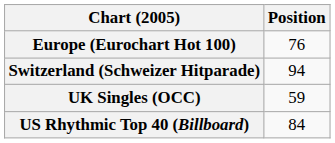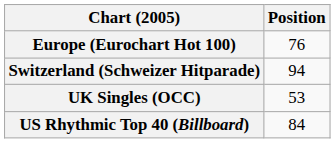UK Singles (OCC) | Position: 59 -> 53
